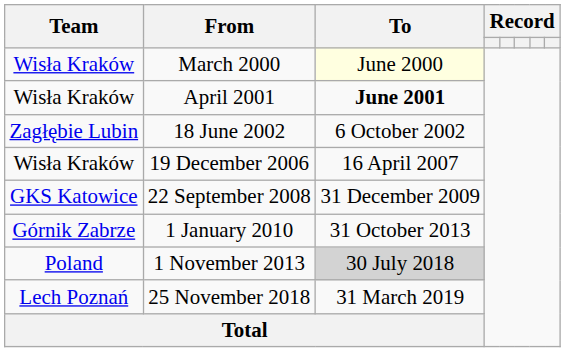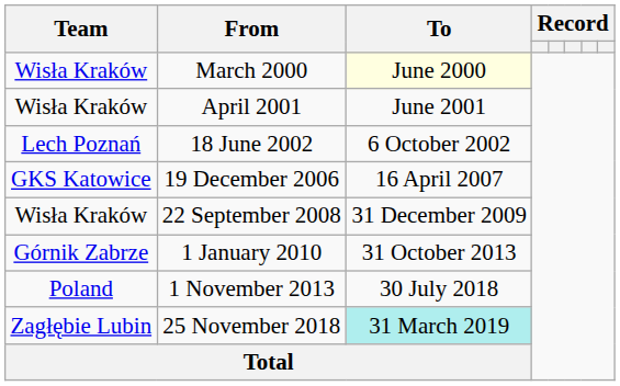April 2001 | To: bold -> normal
18 June 2002 | Team: Zagłębie Lubin -> Lech Poznań
19 December 2006 | Team: Wisła Kraków -> GKS Katowice
22 September 2008 | Team: GKS Katowice -> Wisła Kraków
1 November 2013 | To: lightgrey background -> no background
25 November 2018 | Team: Lech Poznań -> Zagłębie Lubin
25 November 2018 | To: no background -> paleturquoise background
